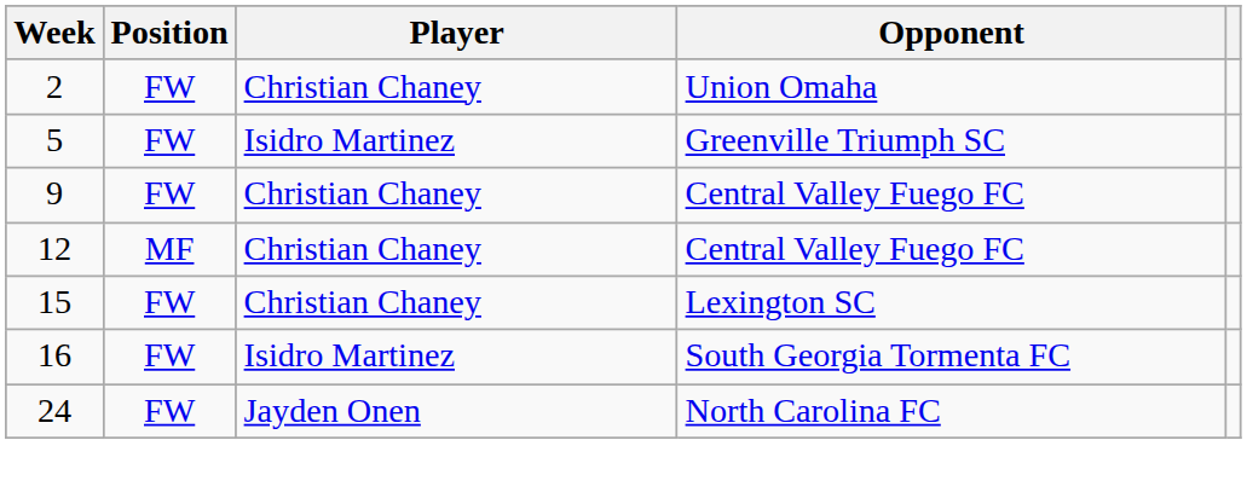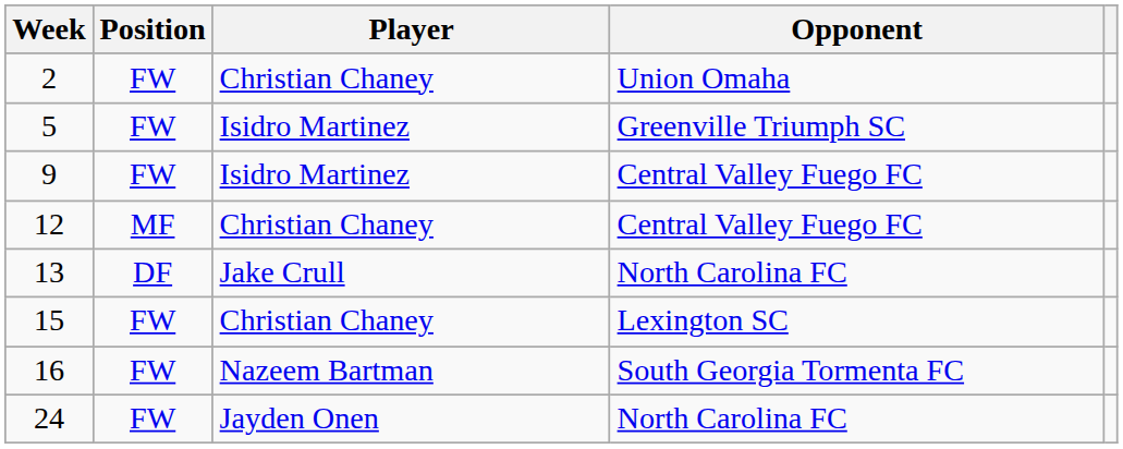9 | Player: Christian Chaney -> Isidro Martinez
+ row: 13 | DF | Jake Crull | North Carolina FC
16 | Player: Isidro Martinez -> Nazeem Bartman
